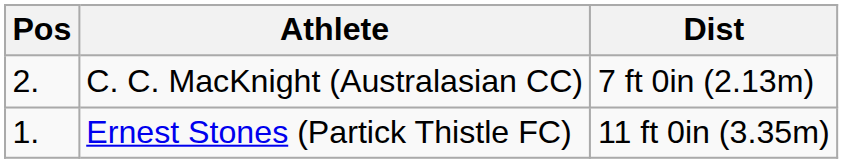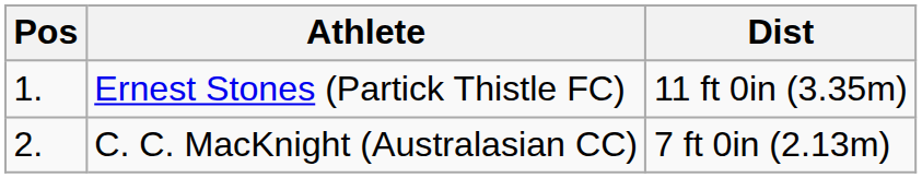rows swapped: Ernest Stones (Partick Thistle FC) <-> C. C. MacKnight (Australasian CC)
